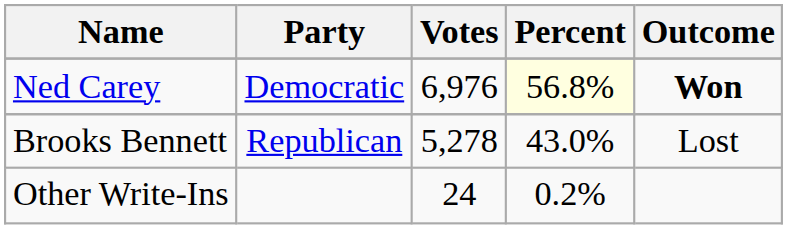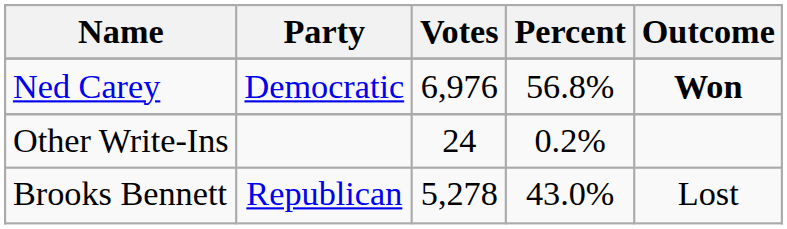Ned Carey | Percent: lightyellow background -> no background
rows swapped: Brooks Bennett <-> Other Write-Ins
